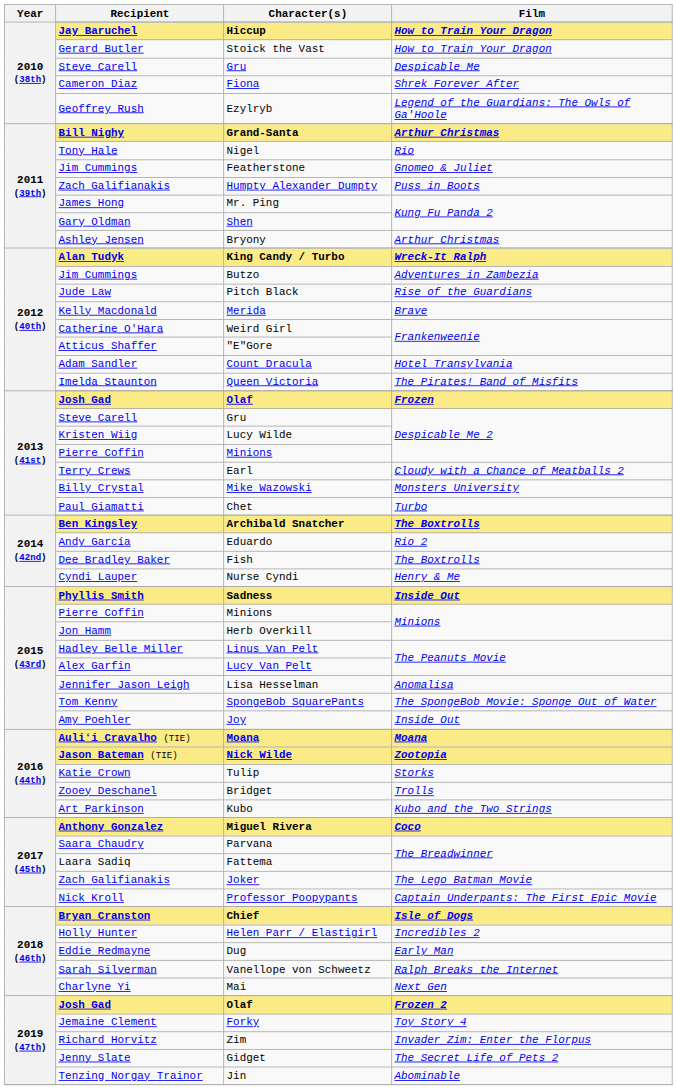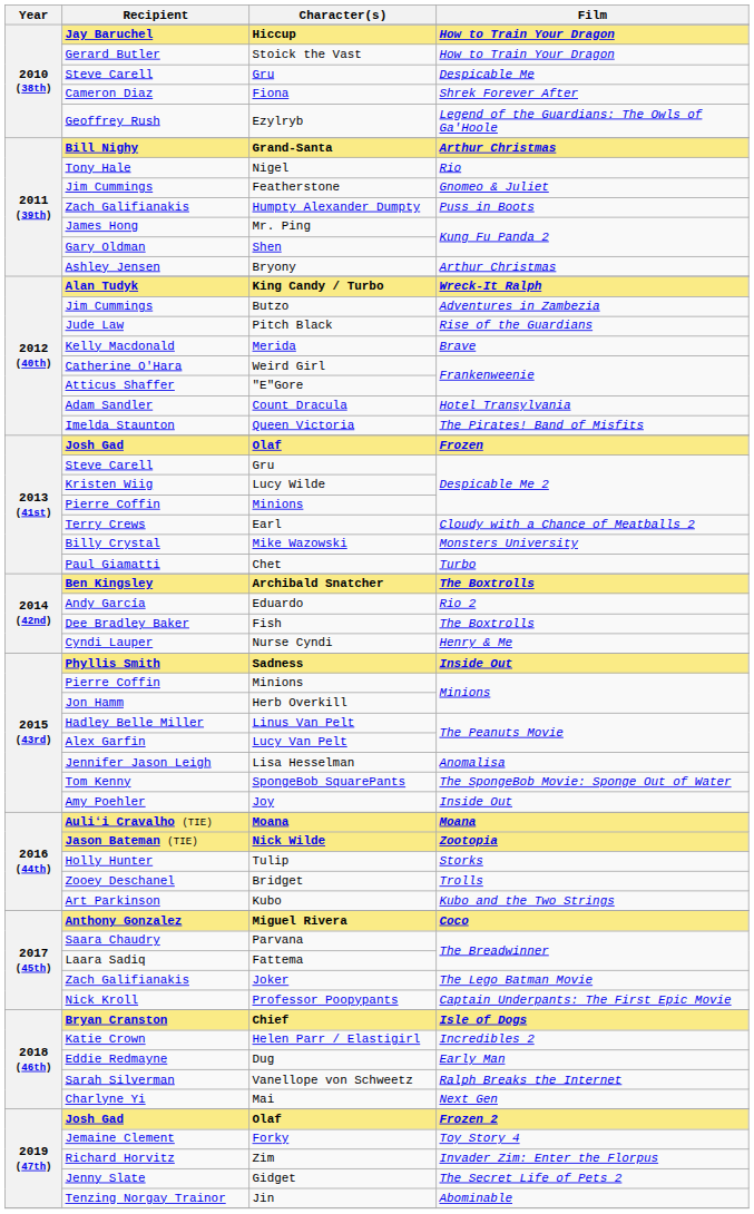Tulip | Recipient: Katie Crown -> Holly Hunter
Helen Parr / Elastigirl | Recipient: Holly Hunter -> Katie Crown
